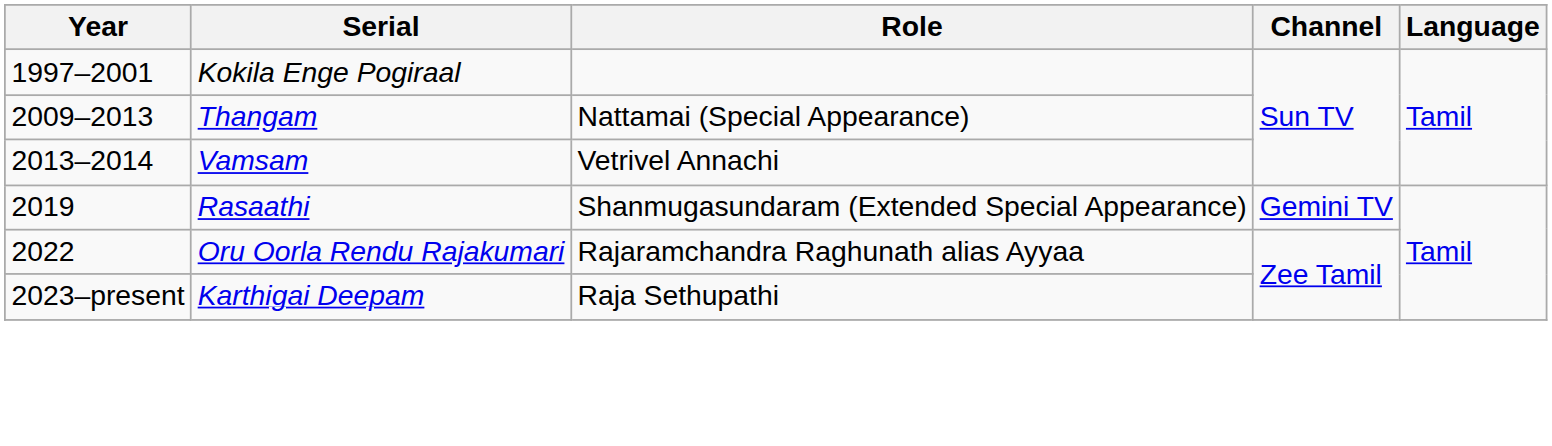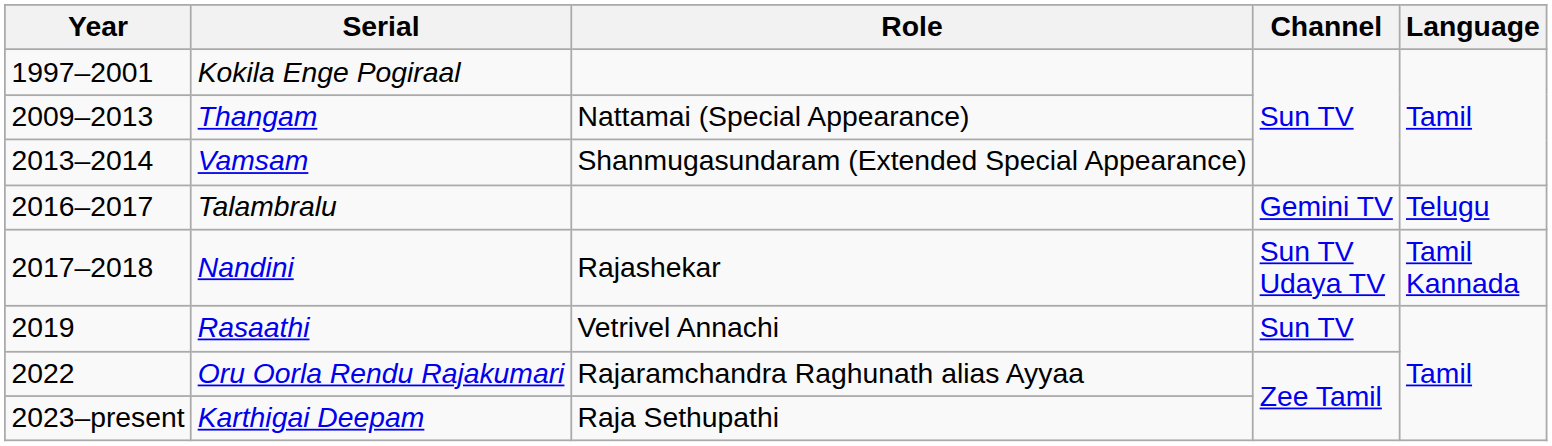Vamsam | Role: Vetrivel Annachi -> Shanmugasundaram (Extended Special Appearance)
+ row: 2016–2017 | Talambralu | Gemini TV | Telugu
+ row: 2017–2018 | Nandini | Rajashekar | Sun TV Udaya TV | Tamil Kannada
Rasaathi | Role: Shanmugasundaram (Extended Special Appearance) -> Vetrivel Annachi
Rasaathi | Channel: Gemini TV -> Sun TV
